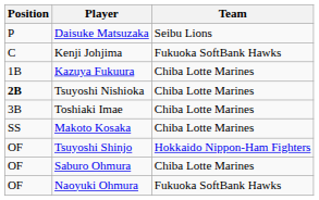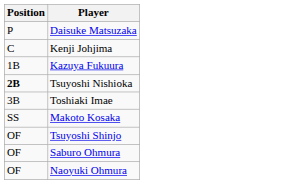- column: Team | Seibu Lions | Fukuoka SoftBank Hawks | Chiba Lotte Marines | Chiba Lotte Marines | Chiba Lotte Marines | Chiba Lotte Marines | Hokkaido Nippon-Ham Fighters | Chiba Lotte Marines | Fukuoka SoftBank Hawks
